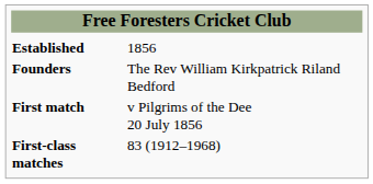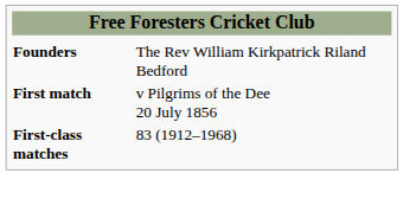- row: Established | 1856
